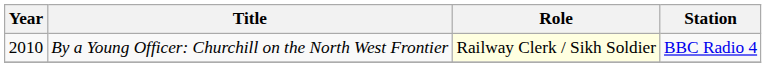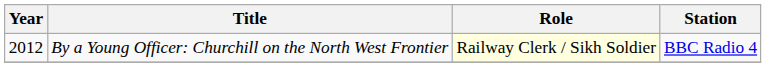By a Young Officer: Churchill on the North West Frontier | Year: 2010 -> 2012
